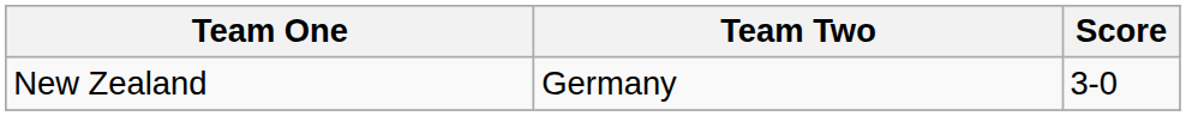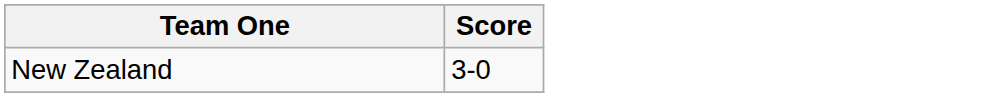- column: Team Two | Germany
